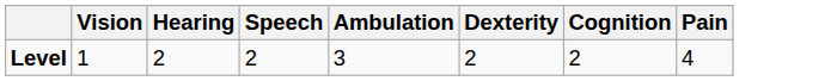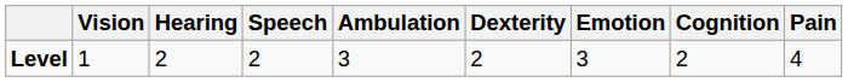+ column: Emotion | 3
